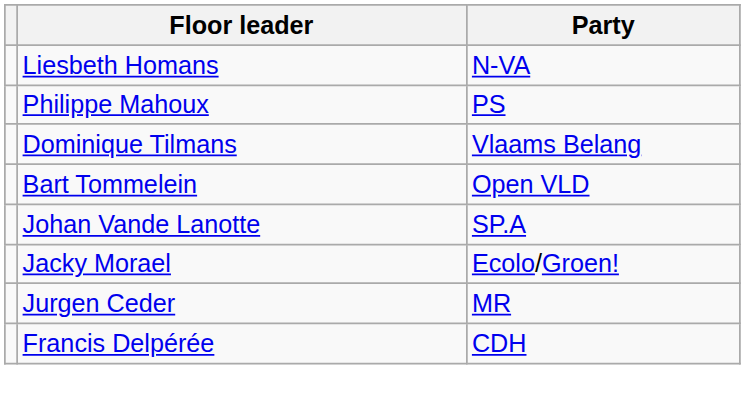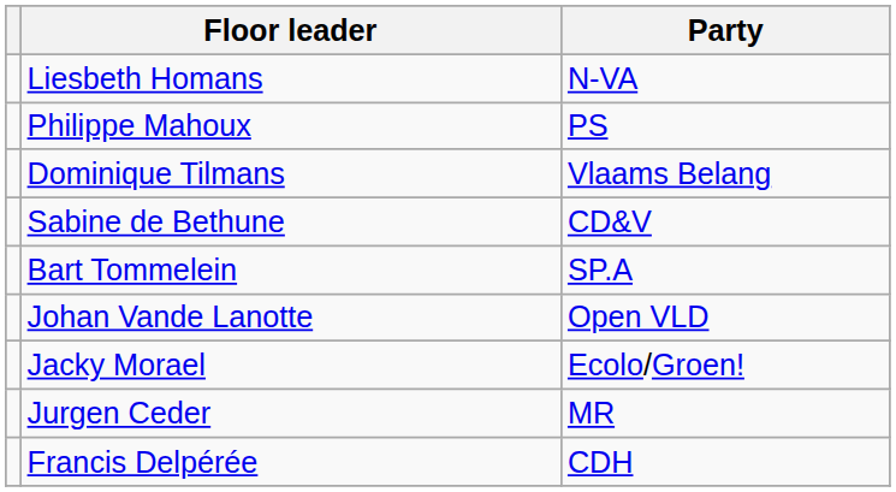+ row: Sabine de Bethune | CD&V
Bart Tommelein | Party: Open VLD -> SP.A
Johan Vande Lanotte | Party: SP.A -> Open VLD
